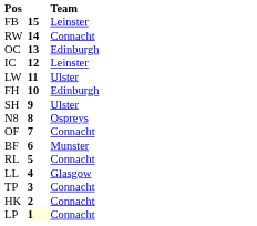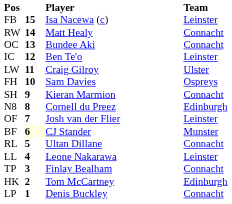+ column: Player | Isa Nacewa (c) | Matt Healy | Bundee Aki | Ben Te'o | Craig Gilroy | Sam Davies | Kieran Marmion | Cornell du Preez | Josh van der Flier | CJ Stander | Ultan Dillane | Leone Nakarawa | Finlay Bealham | Tom McCartney | Denis Buckley
OC | Team: Edinburgh -> Connacht
FH | Team: Edinburgh -> Ospreys
SH | Team: Ulster -> Connacht
N8 | Team: Ospreys -> Edinburgh
OF | Team: Connacht -> Leinster
BF | column 2: no background -> lightyellow background
LL | Team: Glasgow -> Leinster
HK | Team: Connacht -> Edinburgh
LP | column 2: lightyellow background -> no background
